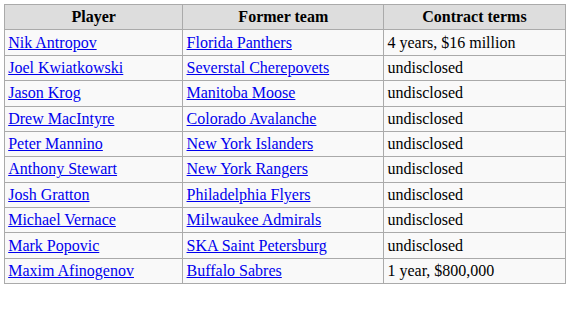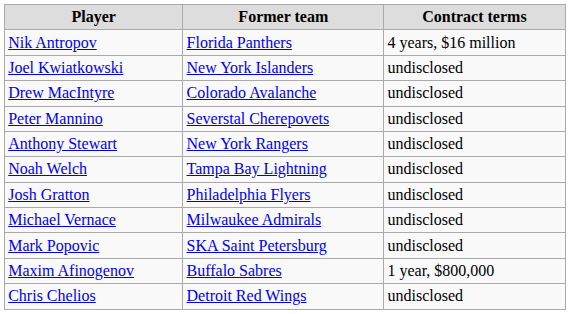Joel Kwiatkowski | Former team: Severstal Cherepovets -> New York Islanders
- row: Jason Krog | Manitoba Moose | undisclosed
Peter Mannino | Former team: New York Islanders -> Severstal Cherepovets
+ row: Noah Welch | Tampa Bay Lightning | undisclosed
+ row: Chris Chelios | Detroit Red Wings | undisclosed
